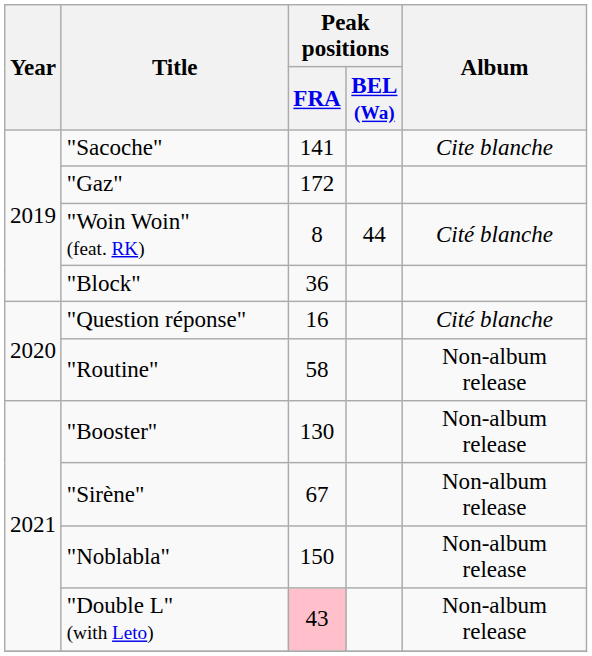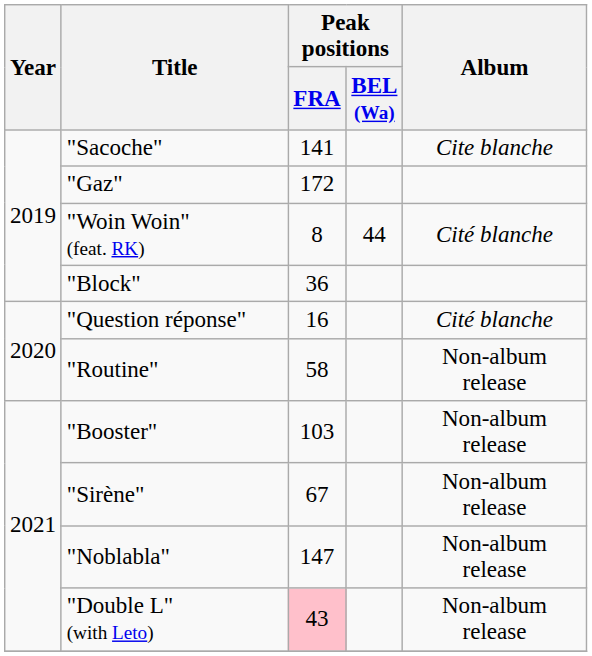"Booster" | Peak positions / FRA: 130 -> 103
"Noblabla" | Peak positions / FRA: 150 -> 147
